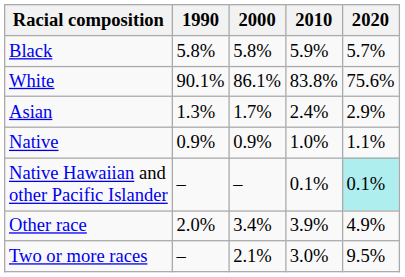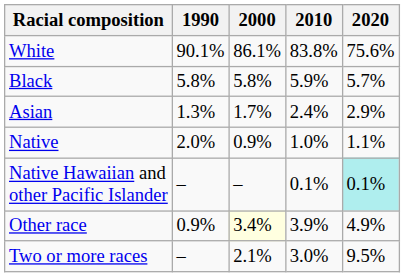rows swapped: White <-> Black
Native | 1990: 0.9% -> 2.0%
Other race | 1990: 2.0% -> 0.9%
Other race | 2000: no background -> lightyellow background
